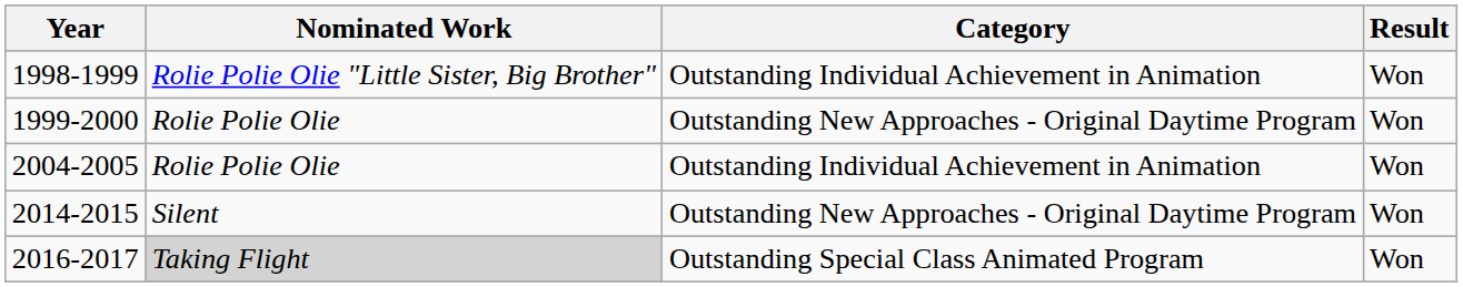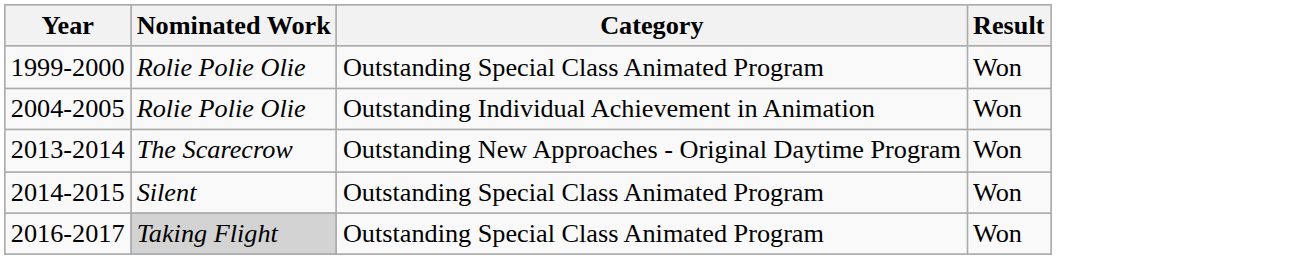- row: 1998-1999 | Rolie Polie Olie "Little Sister, Big Brother" | Outstanding Individual Achievement in Animation | Won
1999-2000 | Category: Outstanding New Approaches - Original Daytime Program -> Outstanding Special Class Animated Program
+ row: 2013-2014 | The Scarecrow | Outstanding New Approaches - Original Daytime Program | Won
2014-2015 | Category: Outstanding New Approaches - Original Daytime Program -> Outstanding Special Class Animated Program
